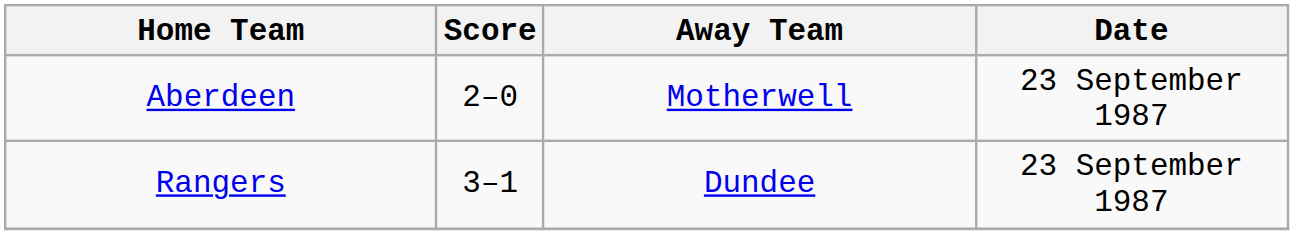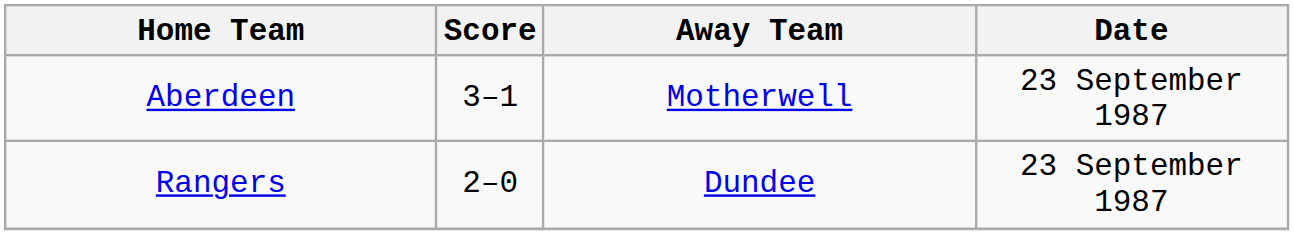Aberdeen | Score: 2–0 -> 3–1
Rangers | Score: 3–1 -> 2–0
